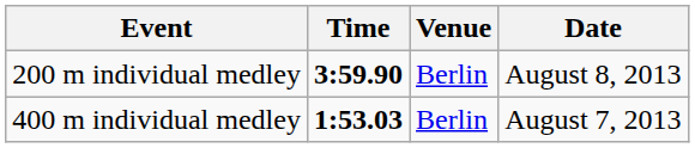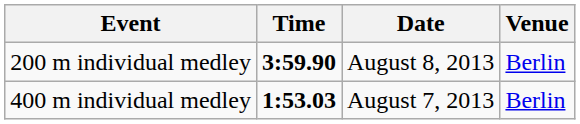columns swapped: Venue <-> Date
